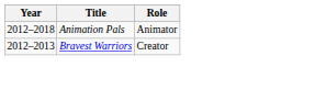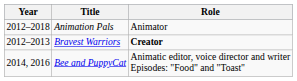Bravest Warriors | Role: normal -> bold
+ row: 2014, 2016 | Bee and PuppyCat | Animatic editor, voice director and writer Episodes: "Food" and "Toast"
